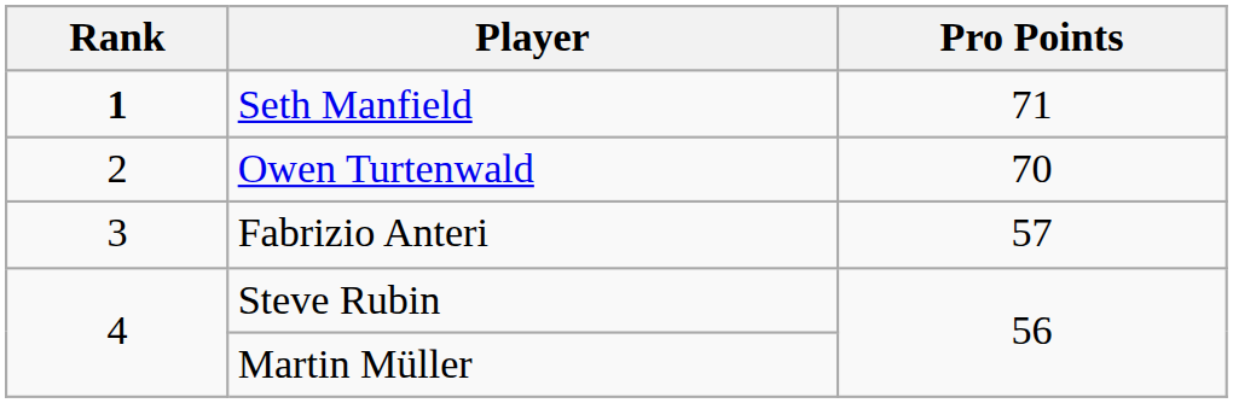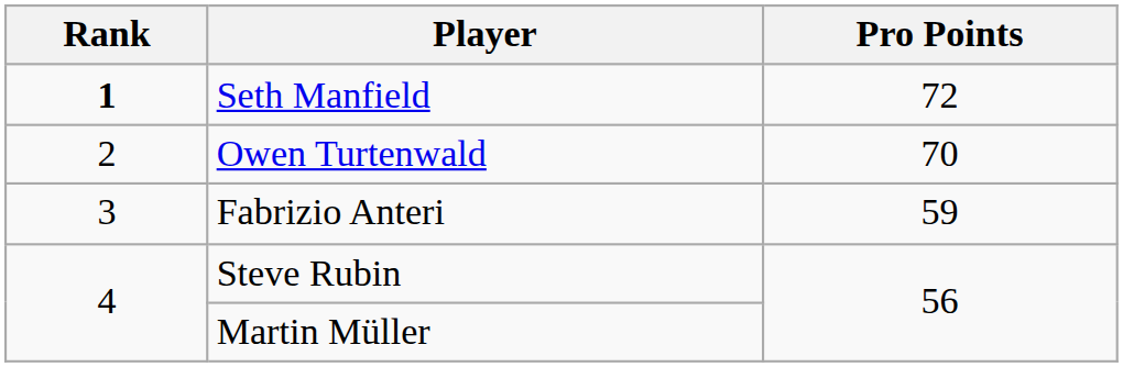Seth Manfield | Pro Points: 71 -> 72
Fabrizio Anteri | Pro Points: 57 -> 59
